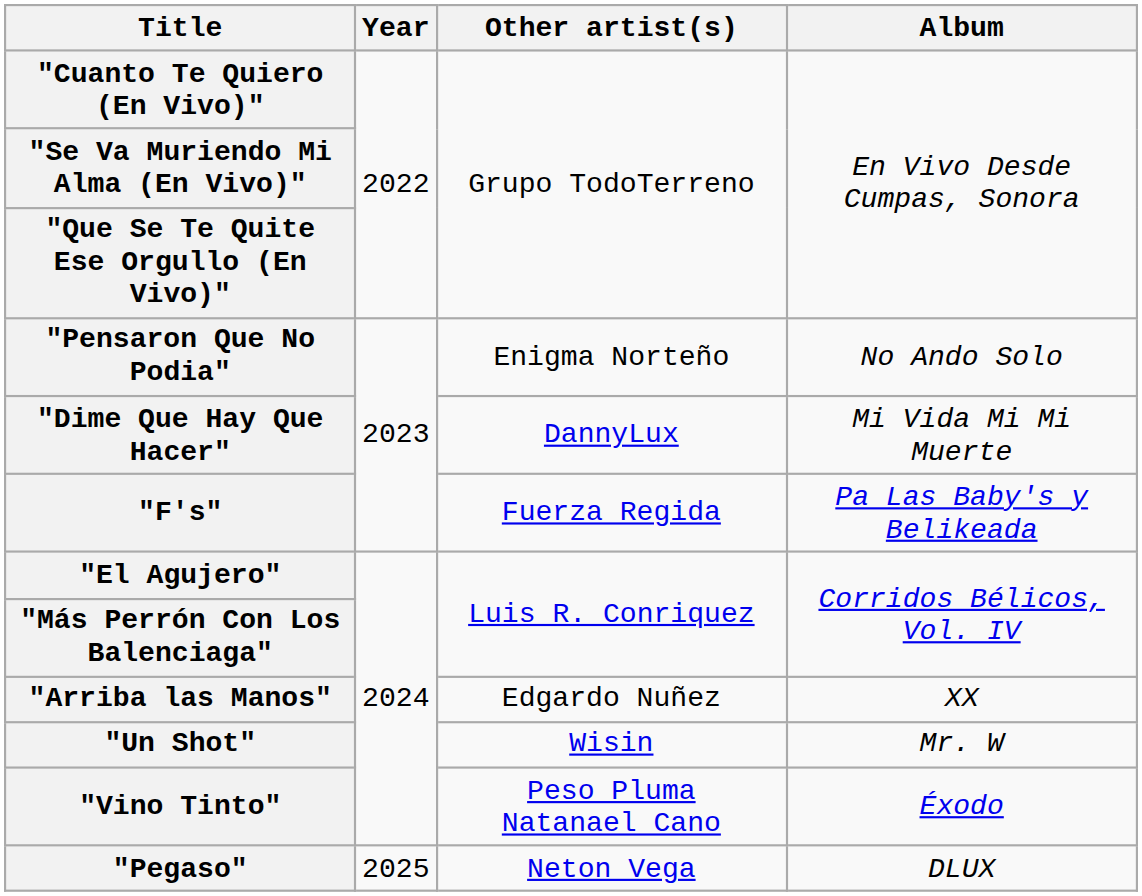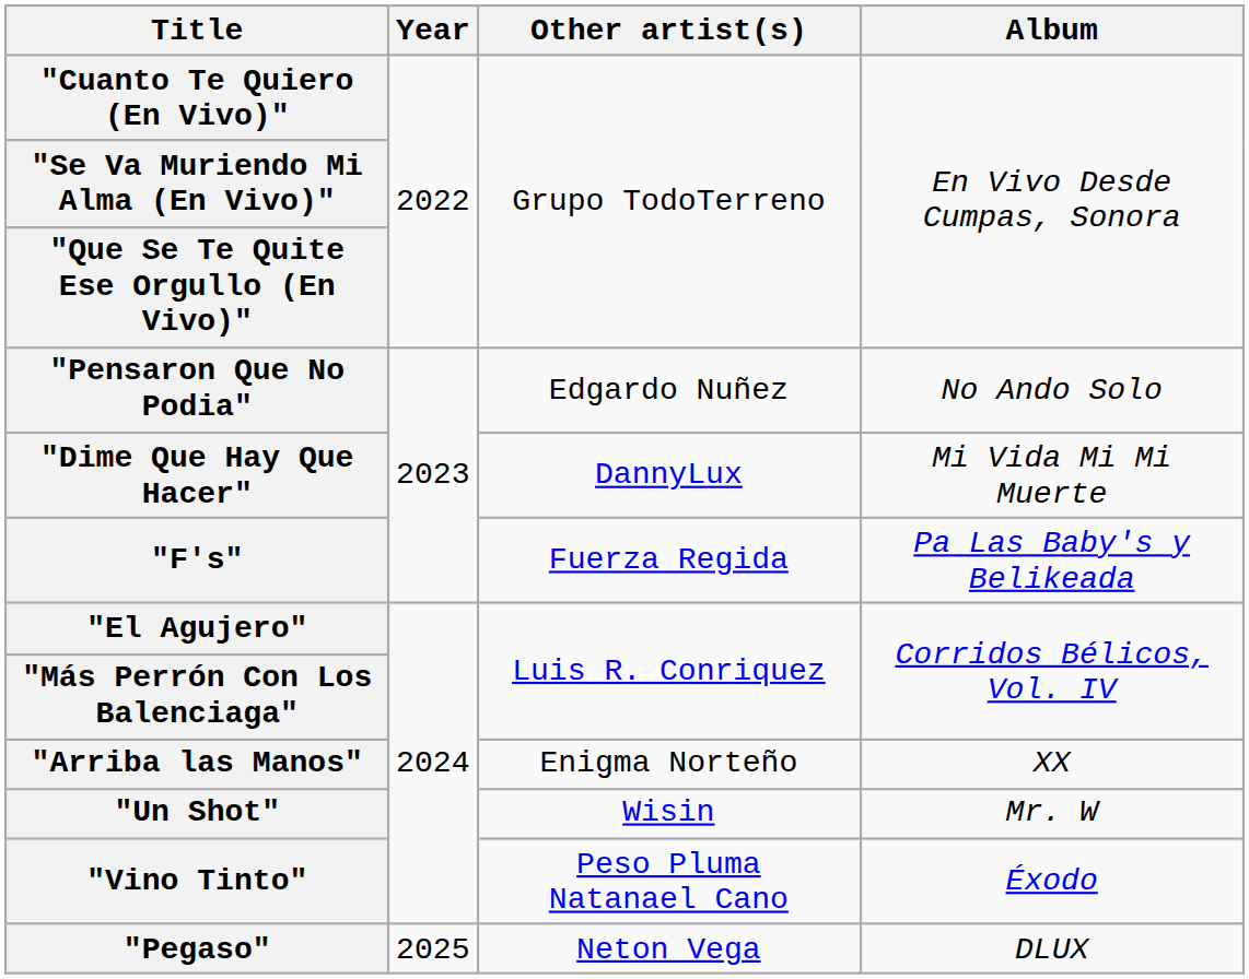"Pensaron Que No Podia" | Other artist(s): Enigma Norteño -> Edgardo Nuñez
"Arriba las Manos" | Other artist(s): Edgardo Nuñez -> Enigma Norteño
